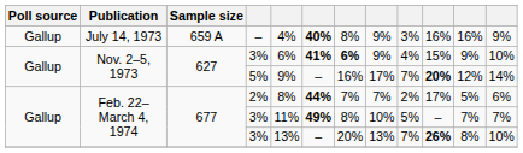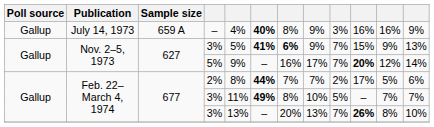Nov. 2–5, 1973 / 3% | column 5: 6% -> 5%
Nov. 2–5, 1973 / 3% | column 9: 4% -> 7%
Nov. 2–5, 1973 / 3% | column 12: 10% -> 13%
